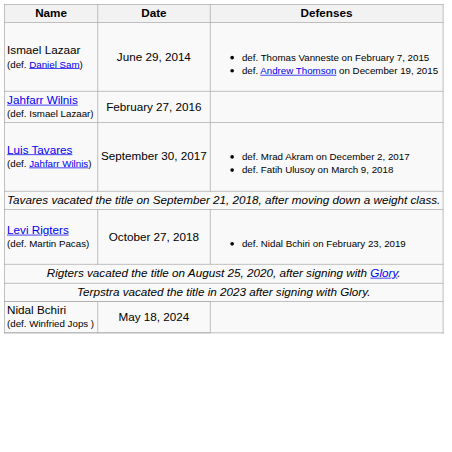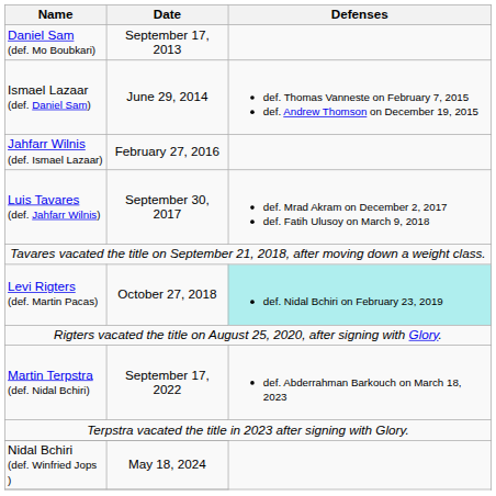+ row: Daniel Sam (def. Mo Boubkari) | September 17, 2013
Levi Rigters (def. Martin Pacas) | Defenses: no background -> paleturquoise background
+ row: Martin Terpstra (def. Nidal Bchiri) | September 17, 2022 | def. Abderrahman Barkouch on March 18, 2023
